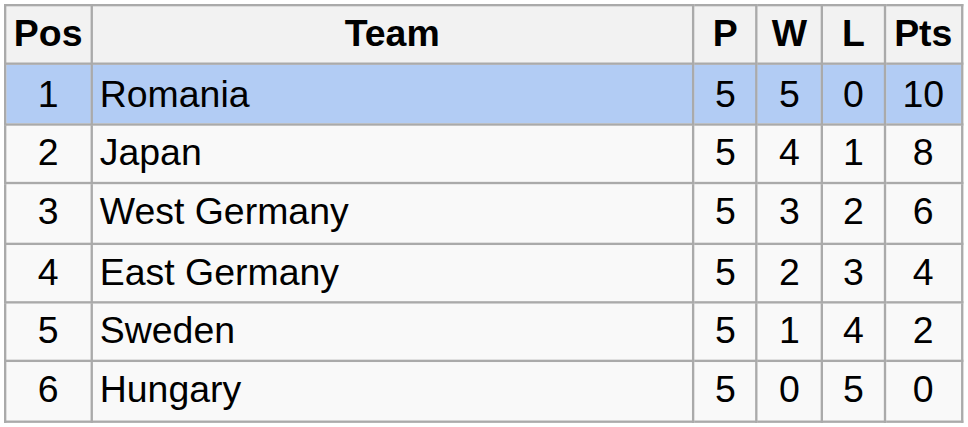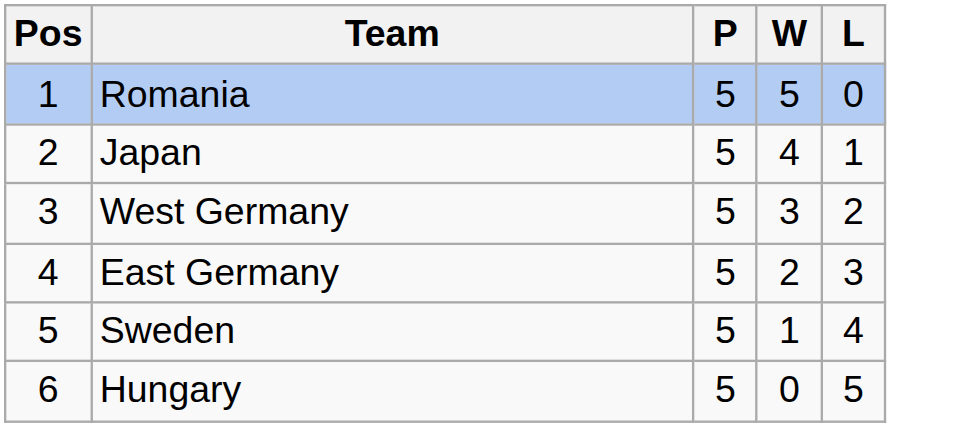- column: Pts | 10 | 8 | 6 | 4 | 2 | 0
